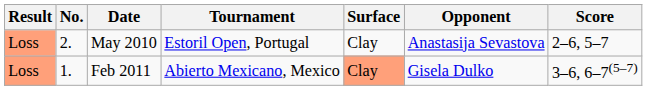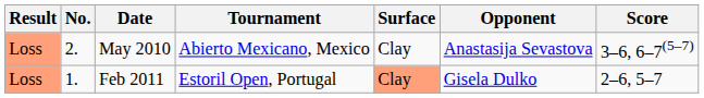May 2010 | Tournament: Estoril Open, Portugal -> Abierto Mexicano, Mexico
May 2010 | Score: 2–6, 5–7 -> 3–6, 6–7(5–7)
Feb 2011 | Tournament: Abierto Mexicano, Mexico -> Estoril Open, Portugal
Feb 2011 | Score: 3–6, 6–7(5–7) -> 2–6, 5–7
